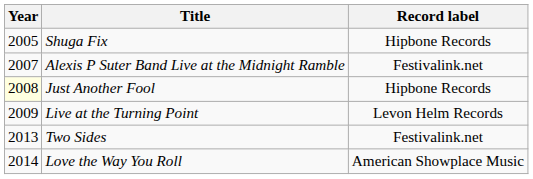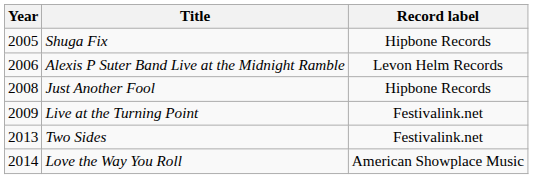Alexis P Suter Band Live at the Midnight Ramble | Year: 2007 -> 2006
Alexis P Suter Band Live at the Midnight Ramble | Record label: Festivalink.net -> Levon Helm Records
Just Another Fool | Year: lightyellow background -> no background
Live at the Turning Point | Record label: Levon Helm Records -> Festivalink.net
